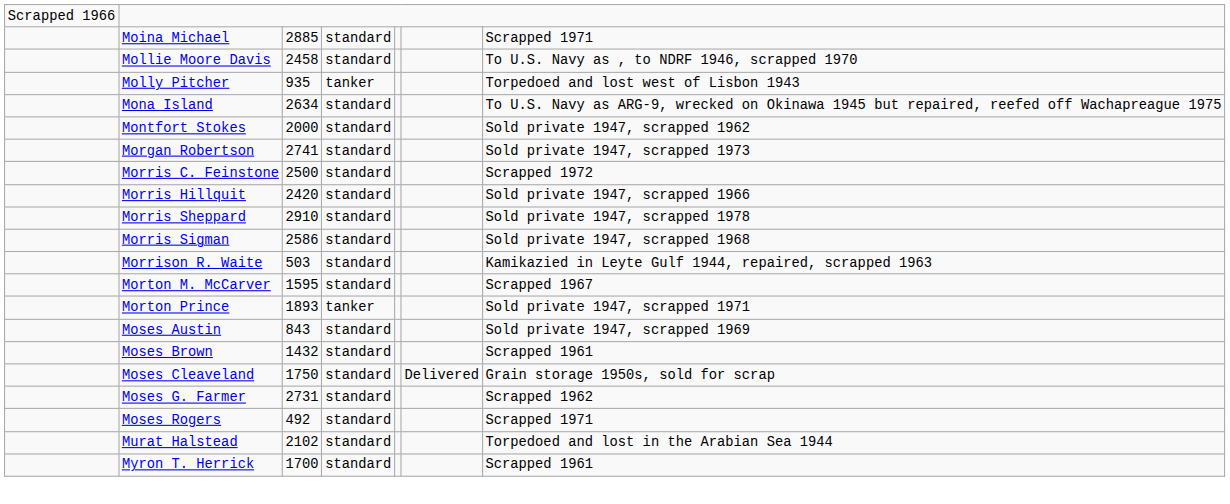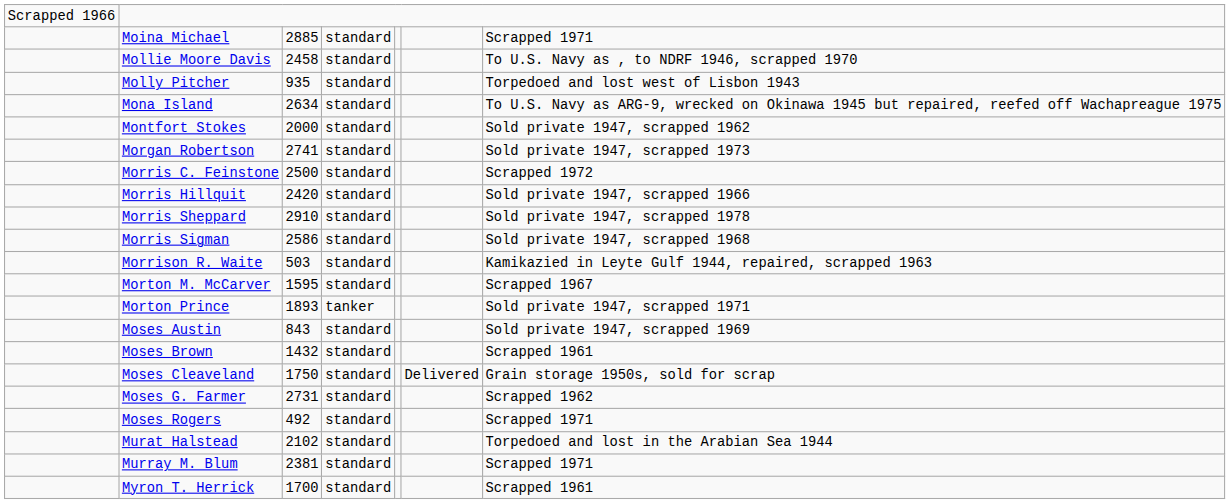Molly Pitcher | column 4: tanker -> standard
+ row: Murray M. Blum | 2381 | standard | Scrapped 1971
